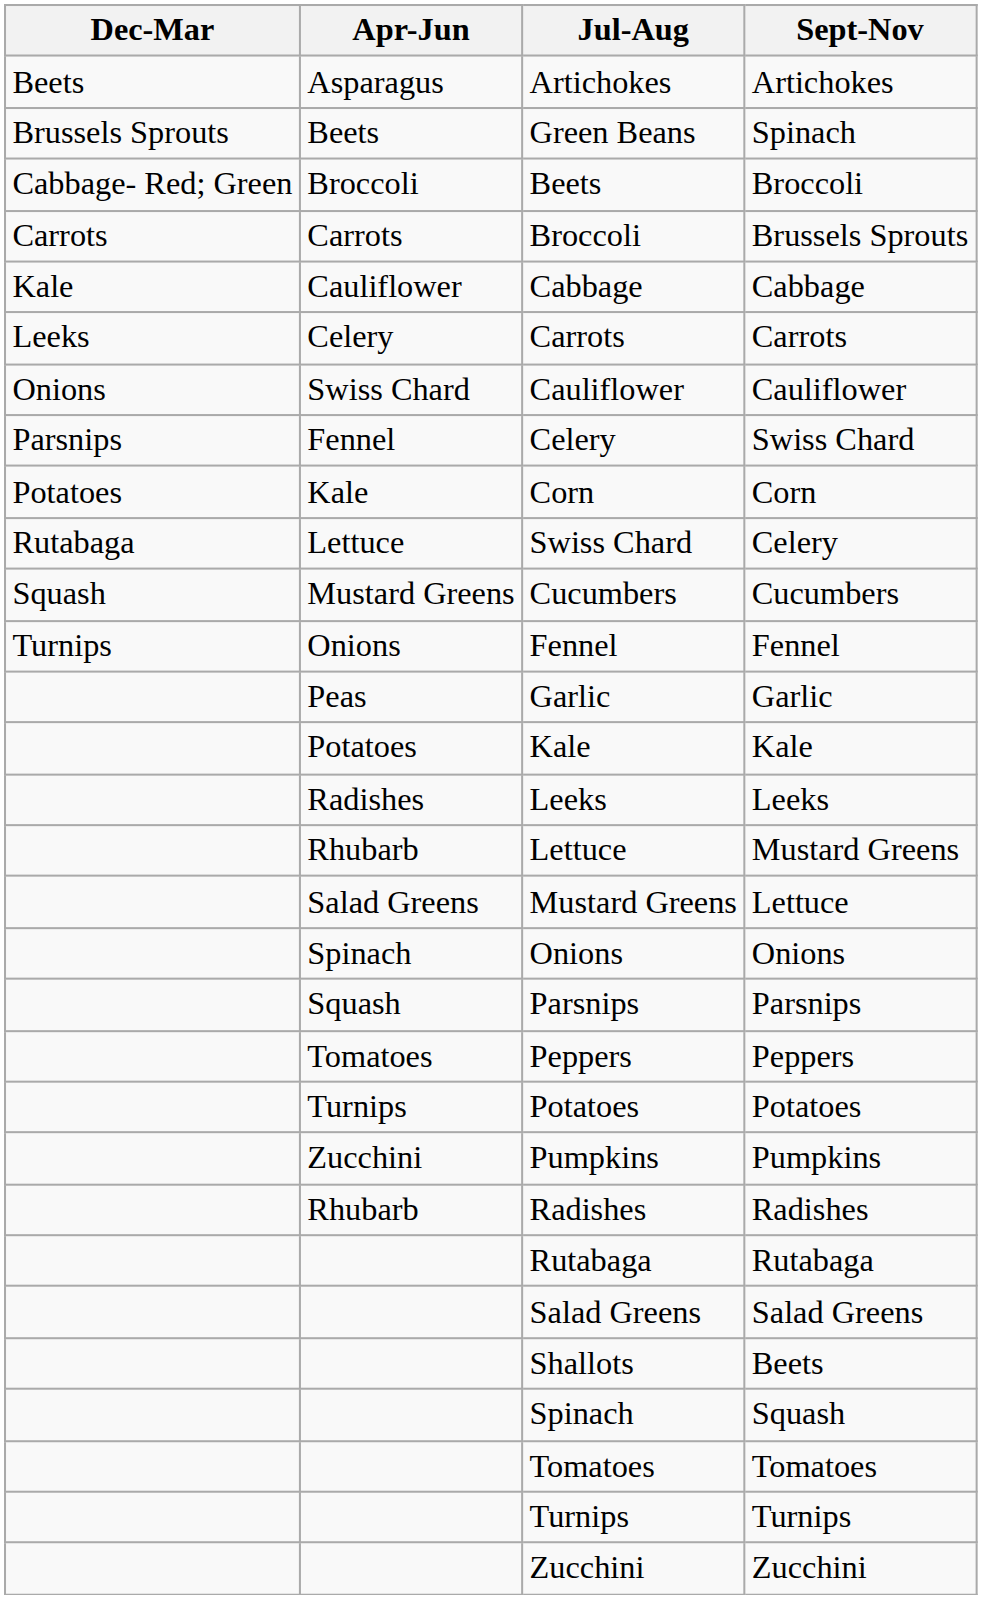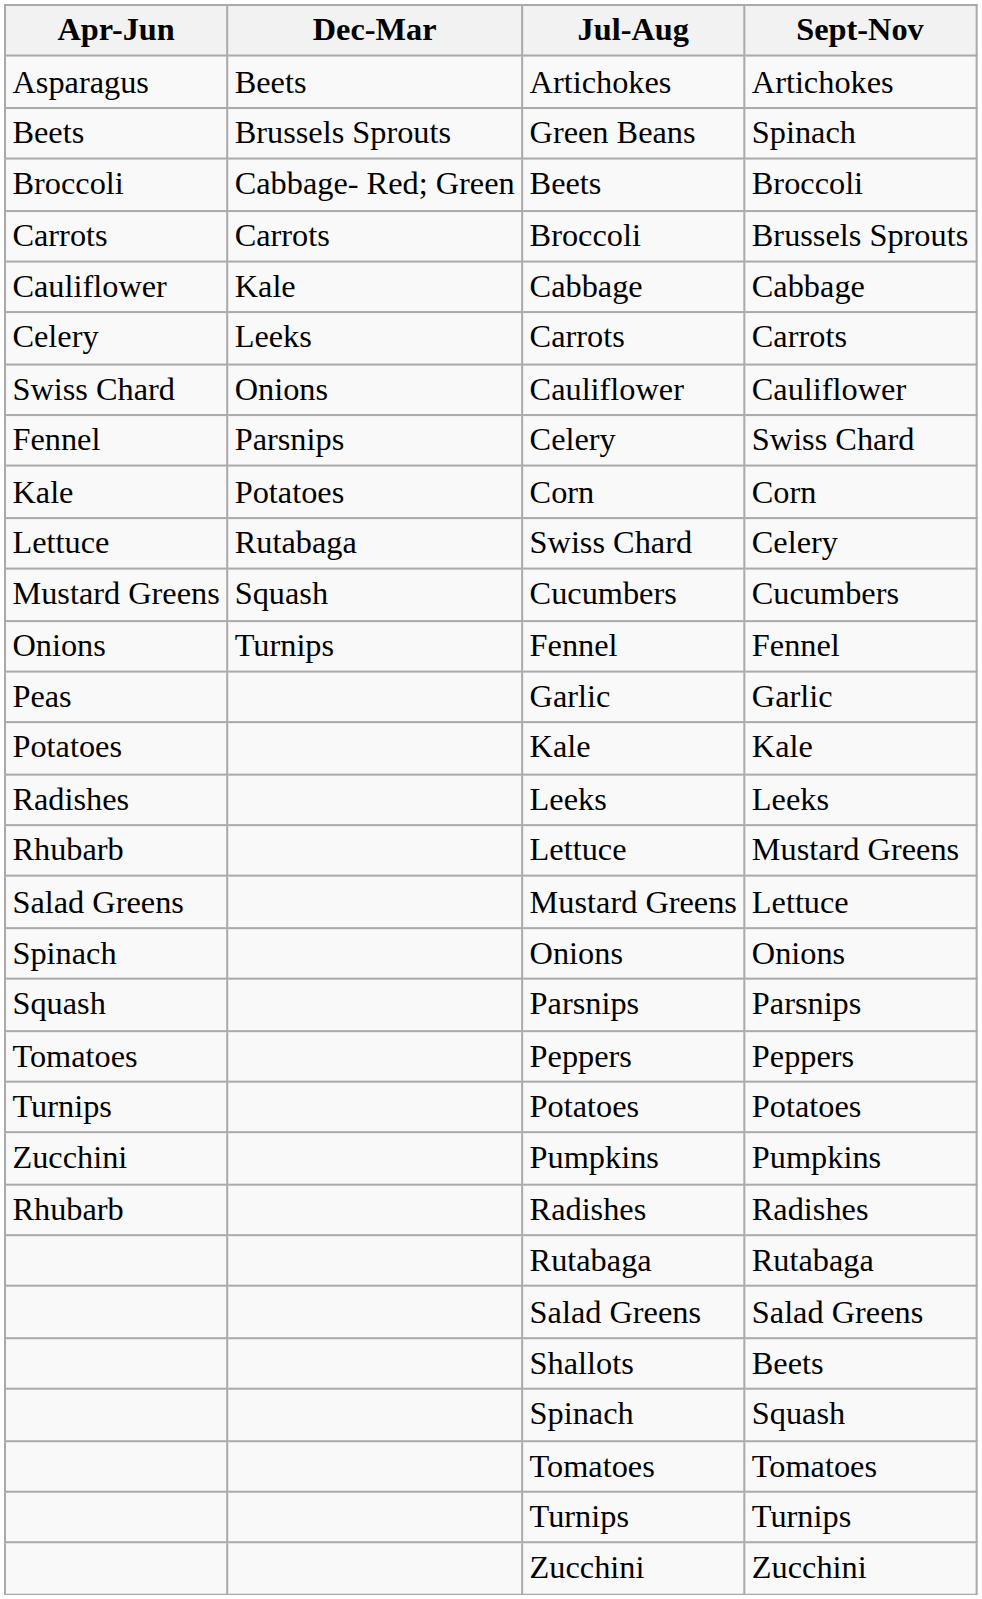columns swapped: Dec-Mar <-> Apr-Jun
